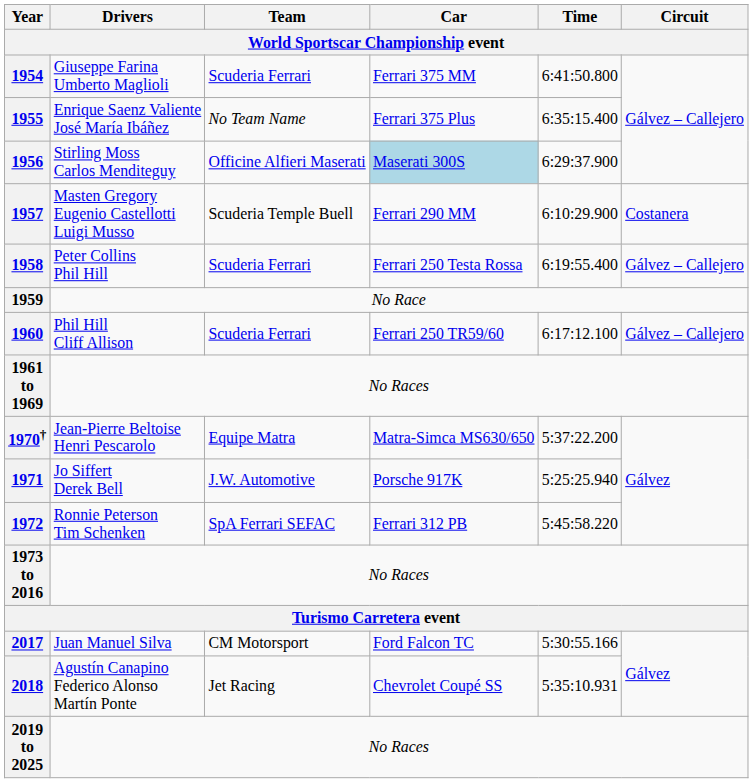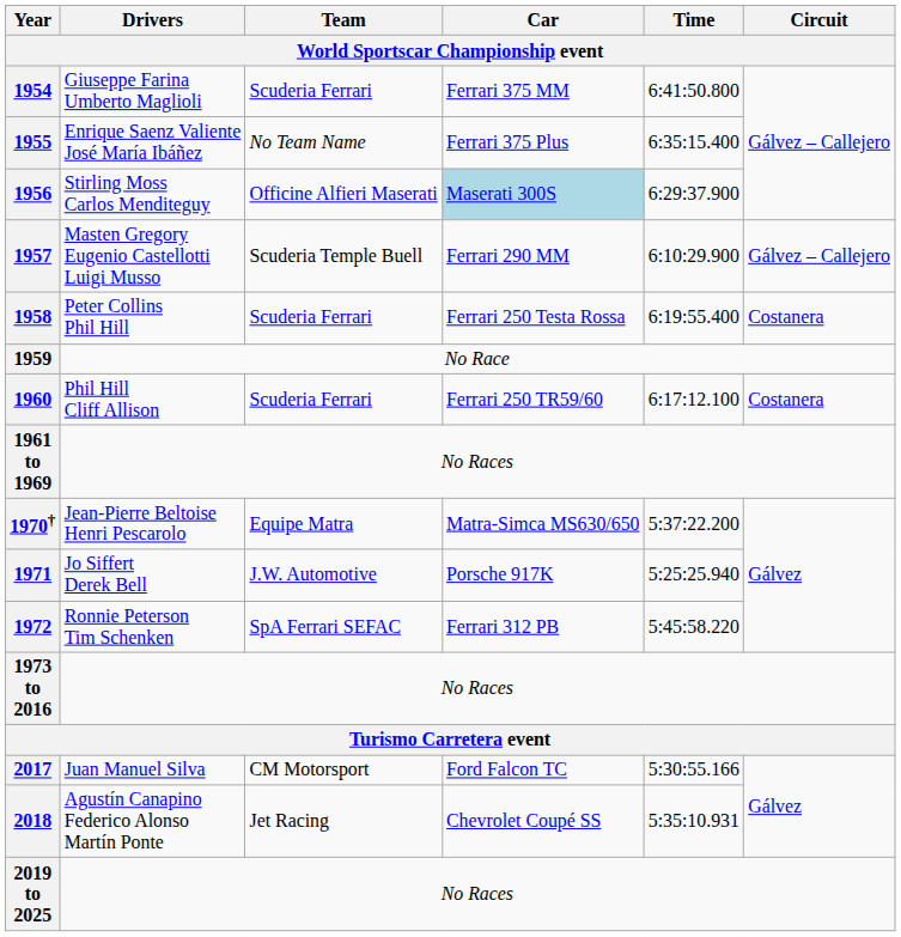1957 | Circuit: Costanera -> Gálvez – Callejero
1958 | Circuit: Gálvez – Callejero -> Costanera
1960 | Circuit: Gálvez – Callejero -> Costanera
